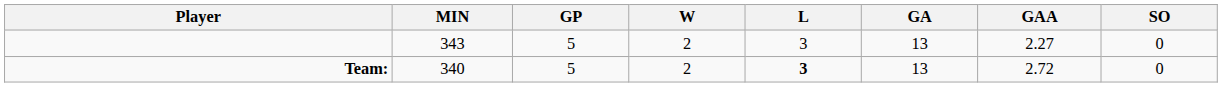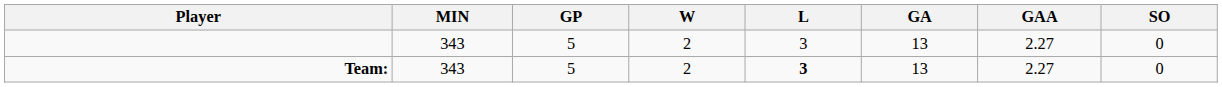Team: | MIN: 340 -> 343
Team: | GAA: 2.72 -> 2.27
